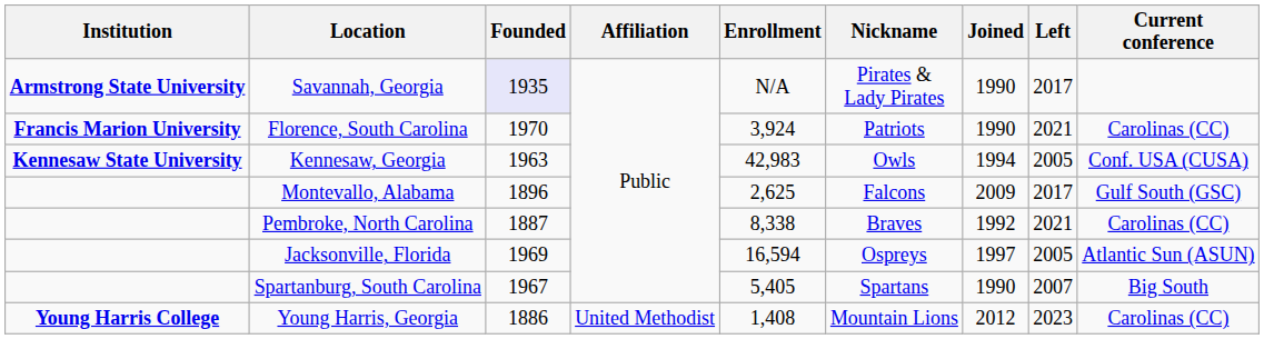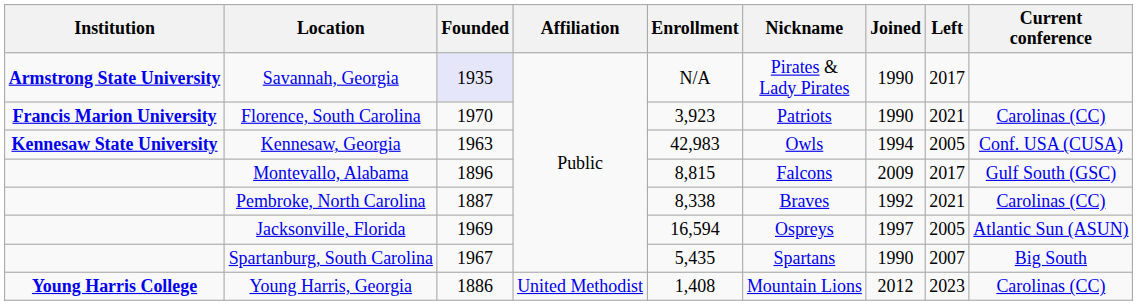Florence, South Carolina | Enrollment: 3,924 -> 3,923
Montevallo, Alabama | Enrollment: 2,625 -> 8,815
Spartanburg, South Carolina | Enrollment: 5,405 -> 5,435
